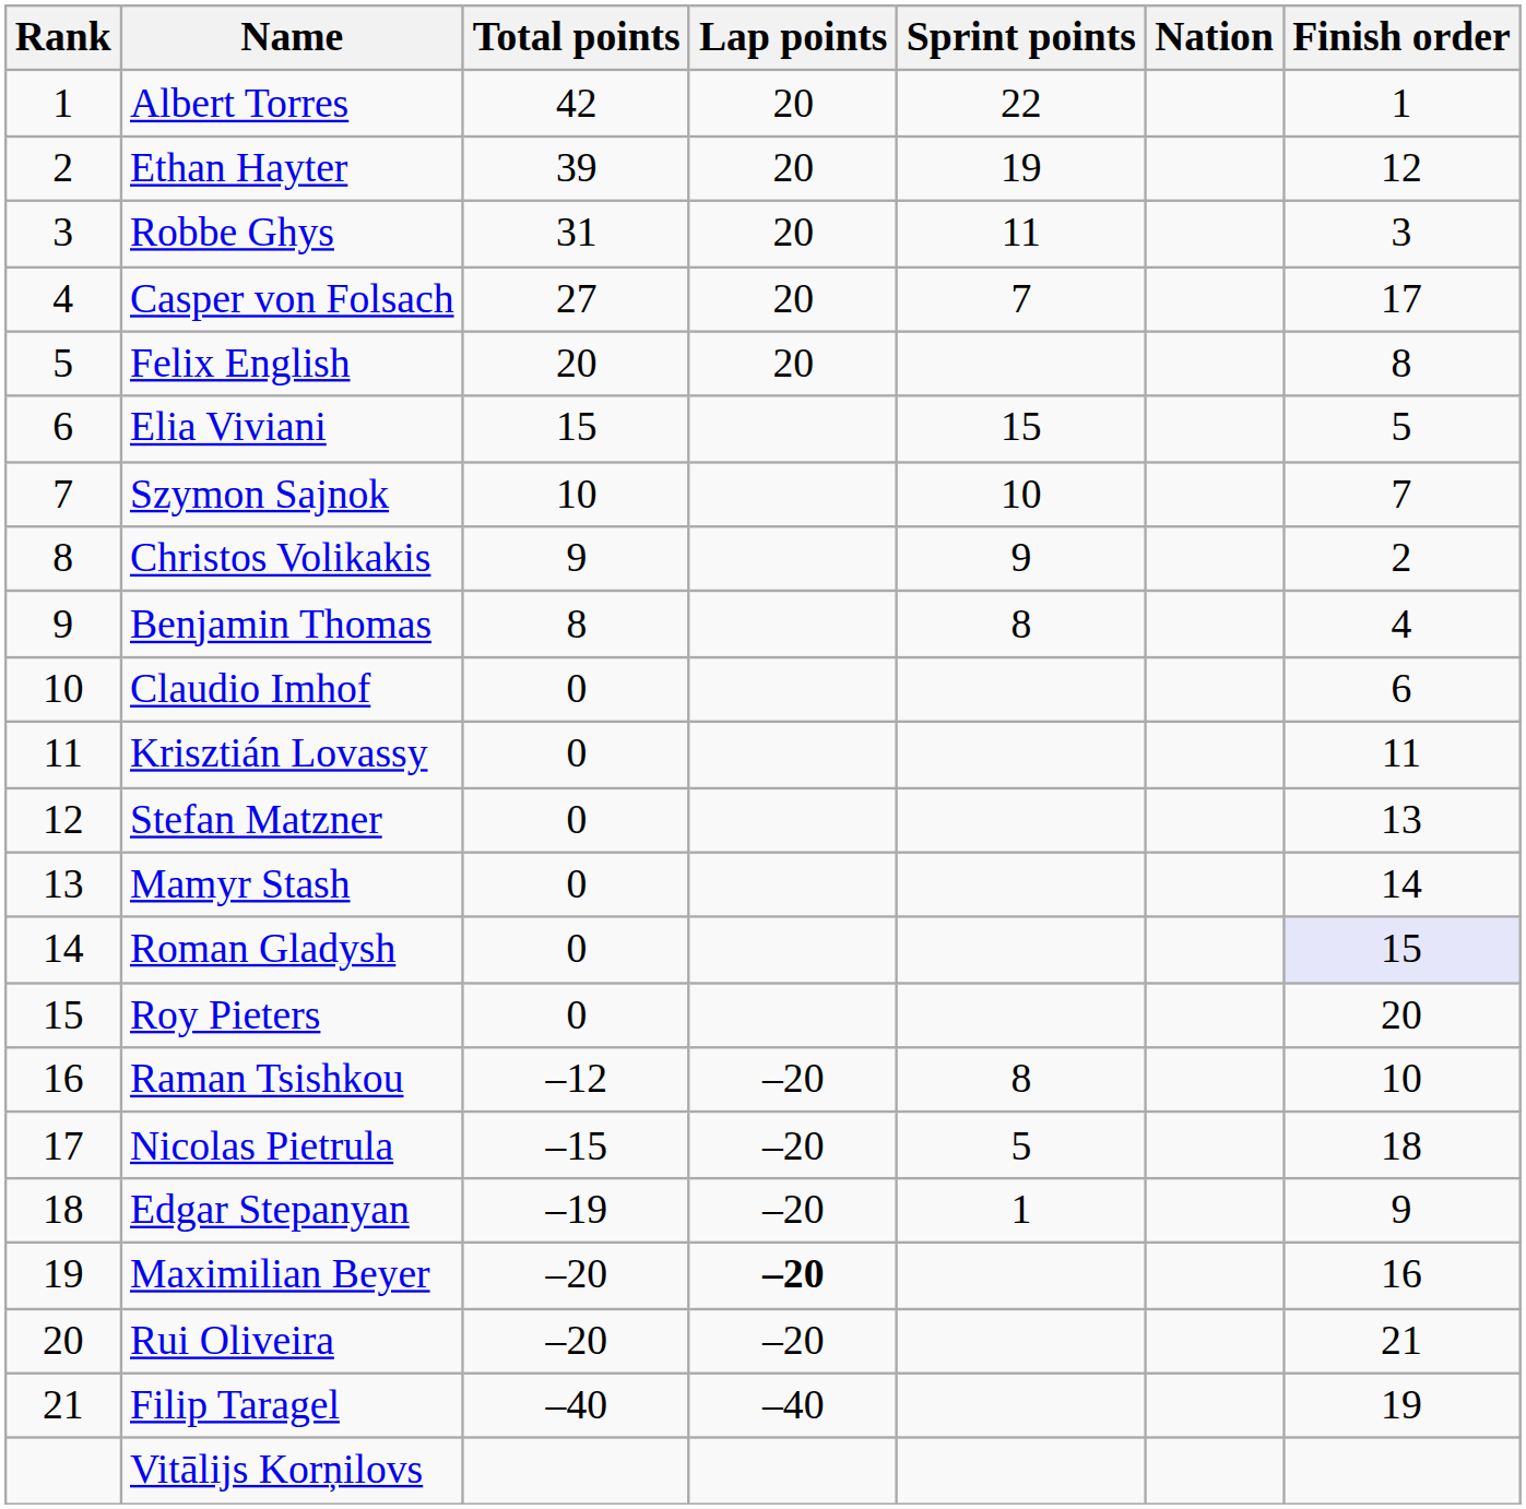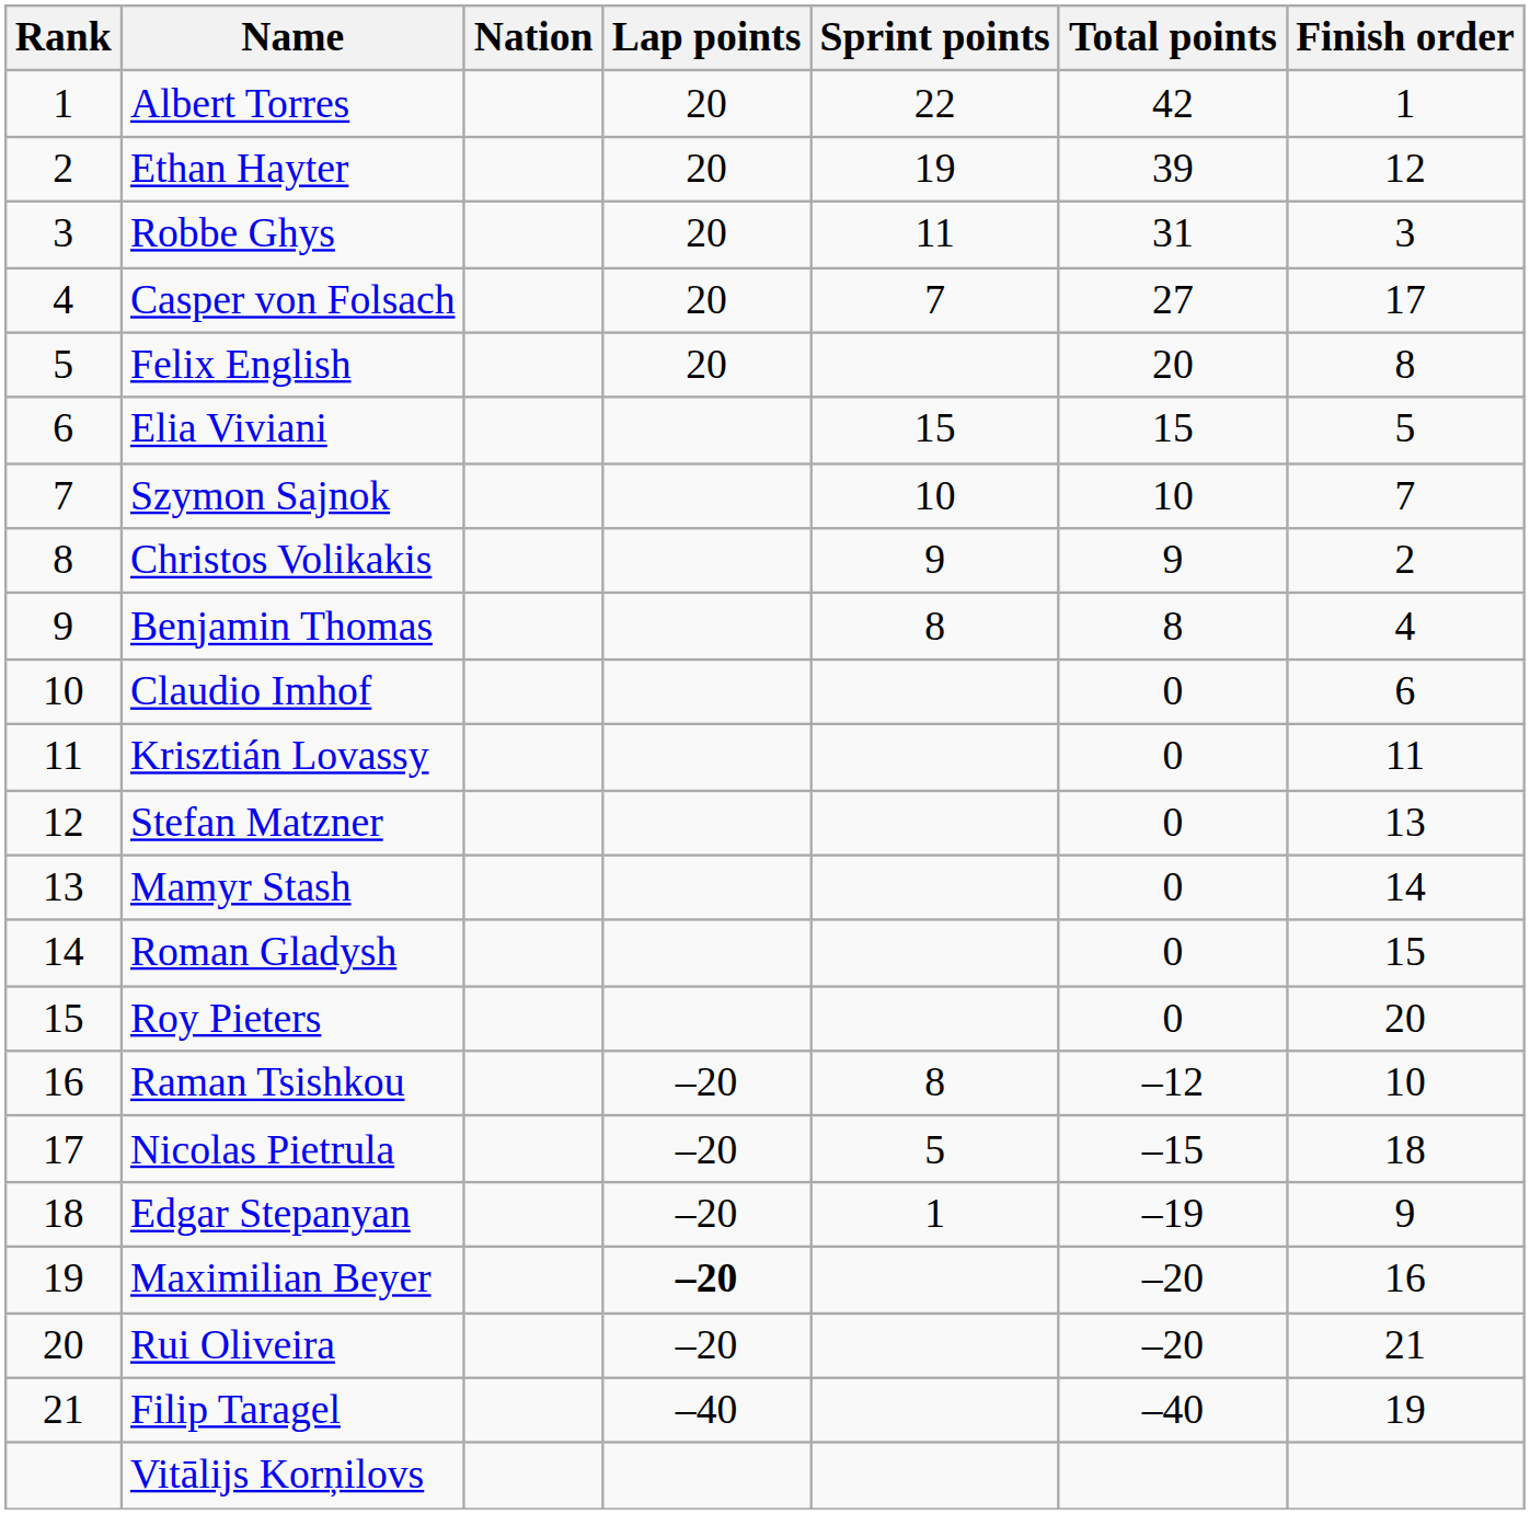columns swapped: Nation <-> Total points
Roman Gladysh | Finish order: lavender background -> no background
